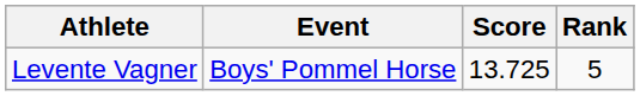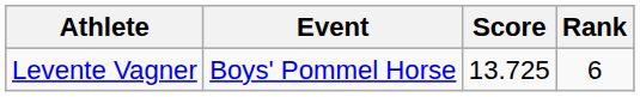Levente Vagner | Rank: 5 -> 6
